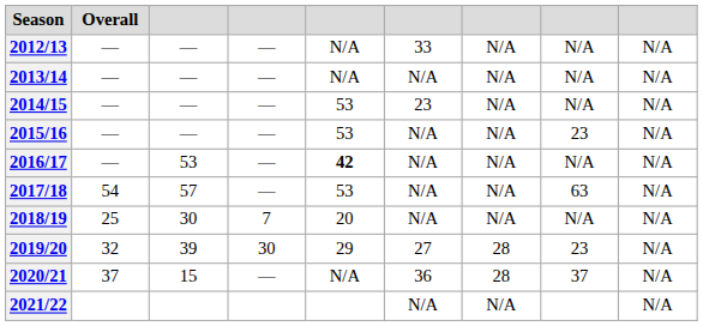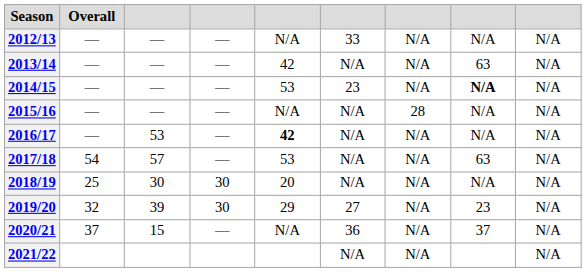2013/14 | column 5: N/A -> 42
2013/14 | column 8: N/A -> 63
2014/15 | column 8: normal -> bold
2015/16 | column 5: 53 -> N/A
2015/16 | column 7: N/A -> 28
2015/16 | column 8: 23 -> N/A
2018/19 | column 4: 7 -> 30
2019/20 | column 7: 28 -> N/A
2020/21 | column 7: 28 -> N/A
